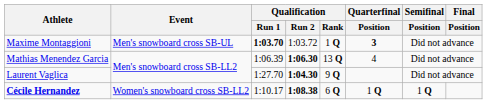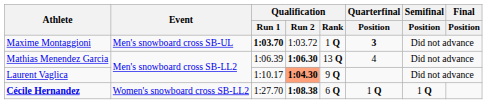Laurent Vaglica | Qualification / Run 1: 1:27.70 -> 1:10.17
Laurent Vaglica | Qualification / Run 2: no background -> lightsalmon background
Cécile Hernandez | Qualification / Run 1: 1:10.17 -> 1:27.70
